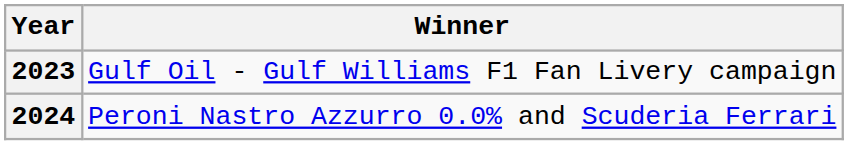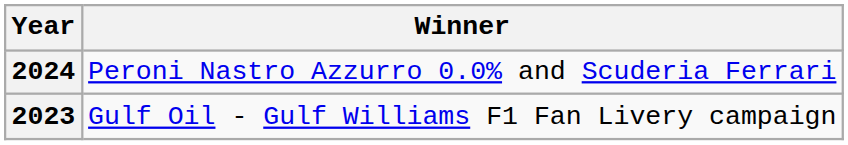rows swapped: 2023 <-> 2024
